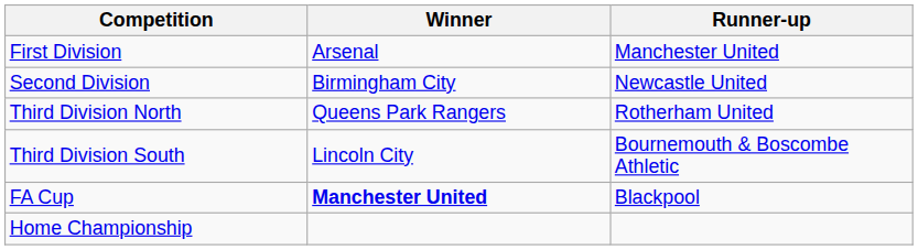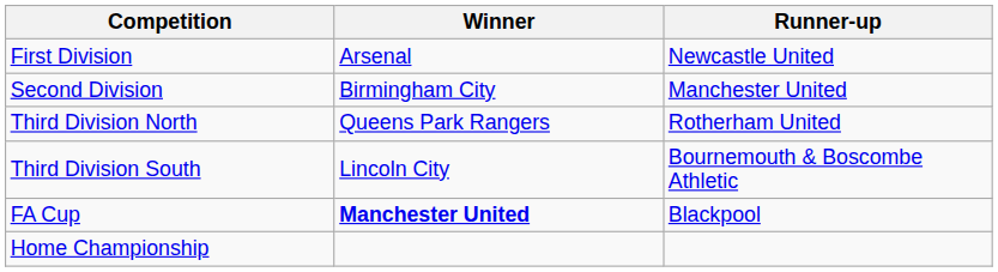First Division | Runner-up: Manchester United -> Newcastle United
Second Division | Runner-up: Newcastle United -> Manchester United
